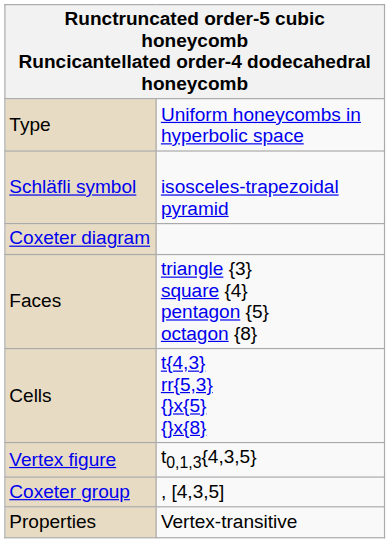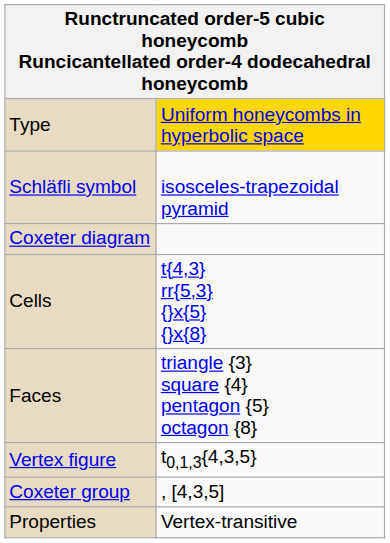Type | column 2: no background -> gold background
rows swapped: Cells <-> Faces
